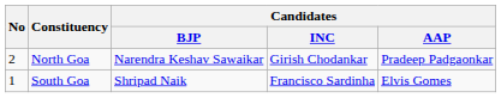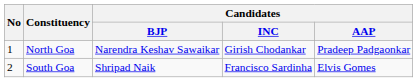North Goa | No: 2 -> 1
South Goa | No: 1 -> 2
